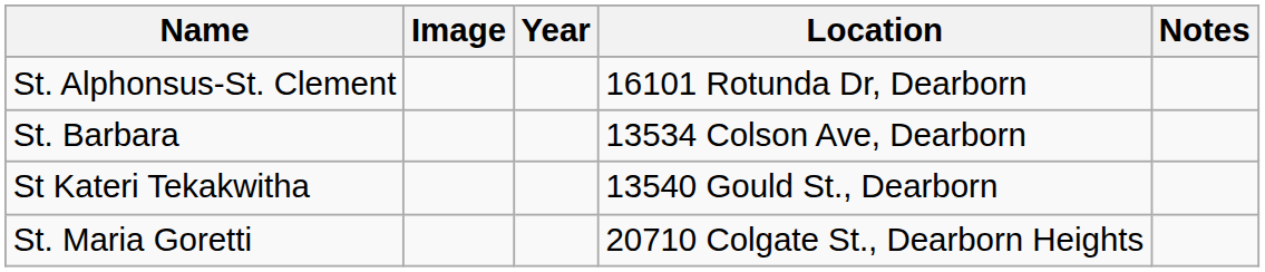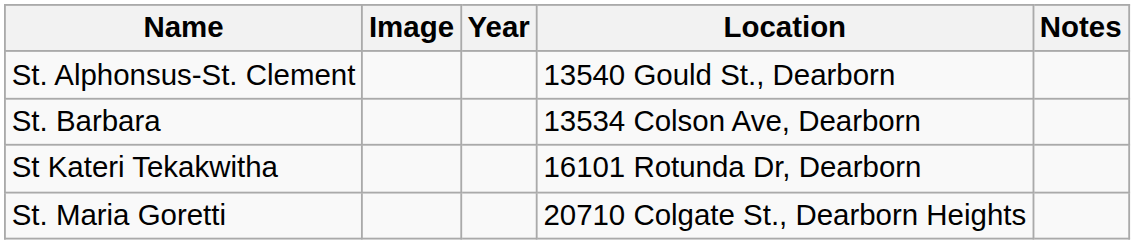St. Alphonsus-St. Clement | Location: 16101 Rotunda Dr, Dearborn -> 13540 Gould St., Dearborn
St Kateri Tekakwitha | Location: 13540 Gould St., Dearborn -> 16101 Rotunda Dr, Dearborn
